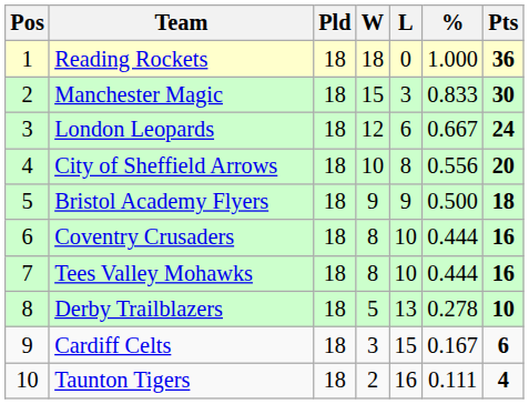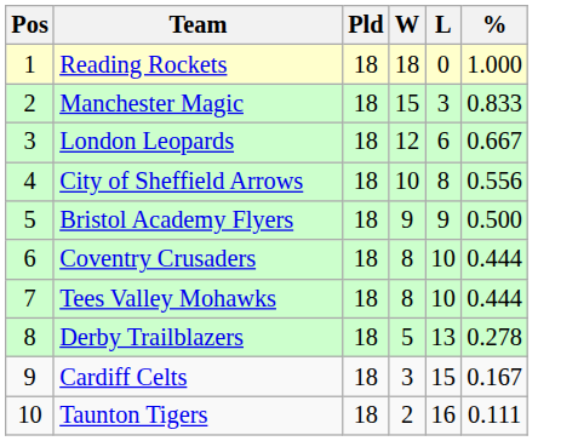- column: Pts | 36 | 30 | 24 | 20 | 18 | 16 | 16 | 10 | 6 | 4
